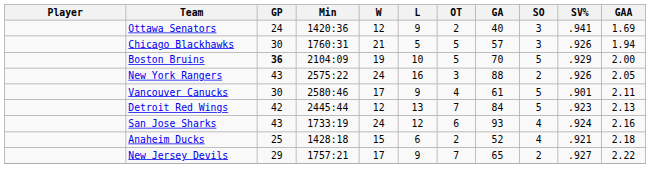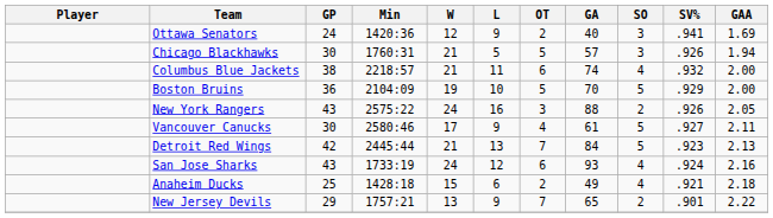+ row: Columbus Blue Jackets | 38 | 2218:57 | 21 | 11 | 6 | 74 | 4 | .932 | 2.00
Boston Bruins | GP: bold -> normal
Vancouver Canucks | SV%: .901 -> .927
Detroit Red Wings | W: 12 -> 21
Anaheim Ducks | GA: 52 -> 49
New Jersey Devils | W: 17 -> 13
New Jersey Devils | SV%: .927 -> .901
